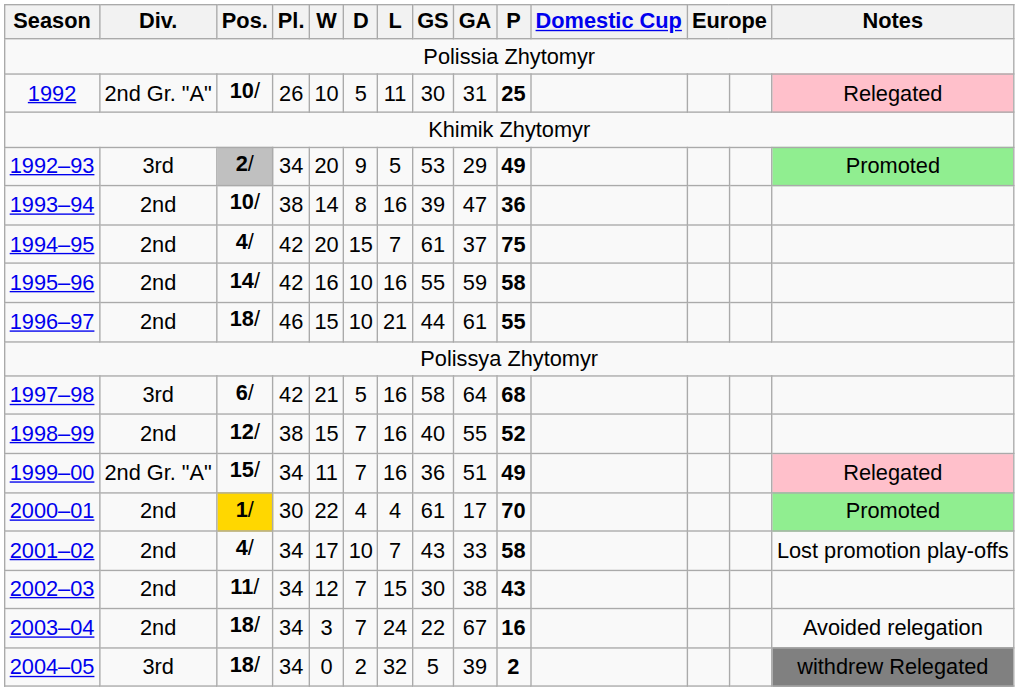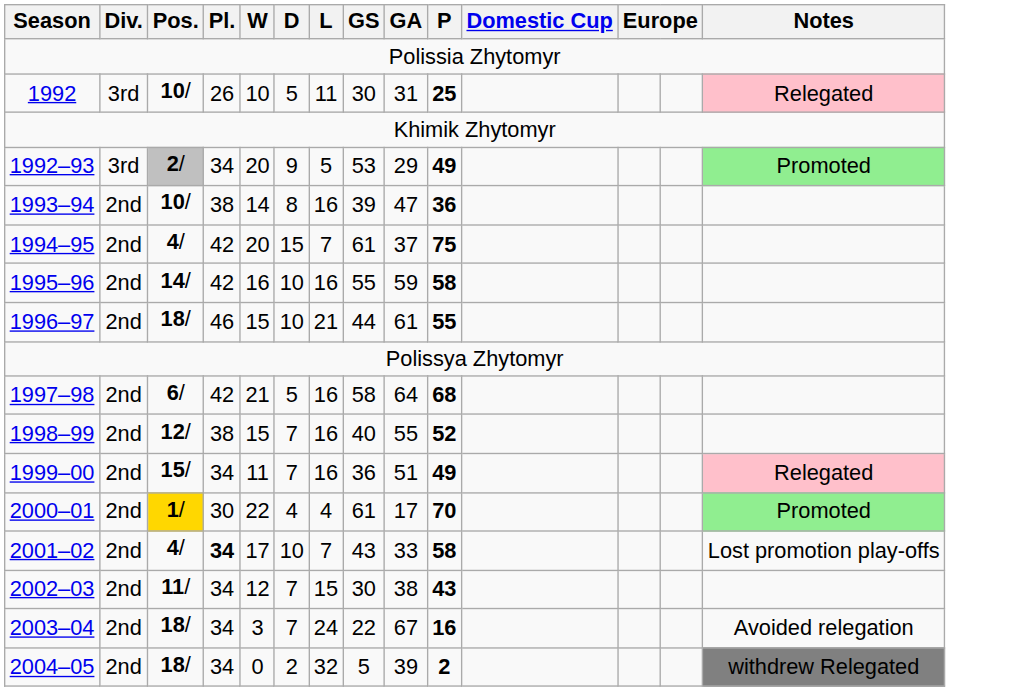1992 | Div.: 2nd Gr. "A" -> 3rd
1997–98 | Div.: 3rd -> 2nd
1999–00 | Div.: 2nd Gr. "A" -> 2nd
2001–02 | Pl.: normal -> bold
2004–05 | Div.: 3rd -> 2nd
